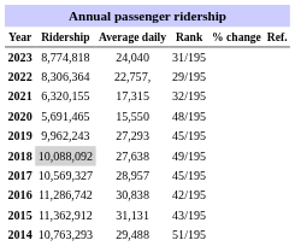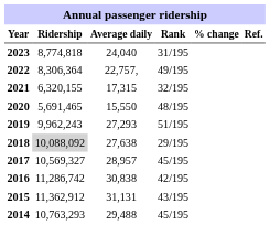2022 | Rank: 29/195 -> 49/195
2019 | Rank: 45/195 -> 51/195
2018 | Rank: 49/195 -> 29/195
2014 | Rank: 51/195 -> 45/195
